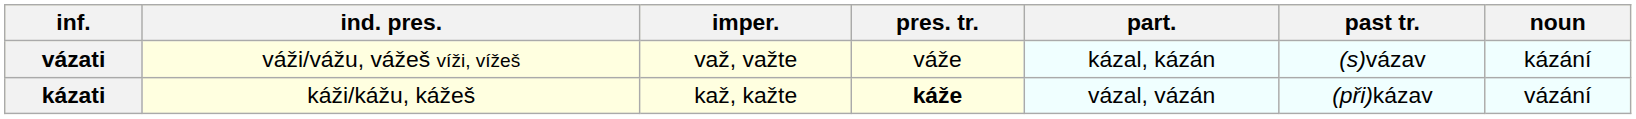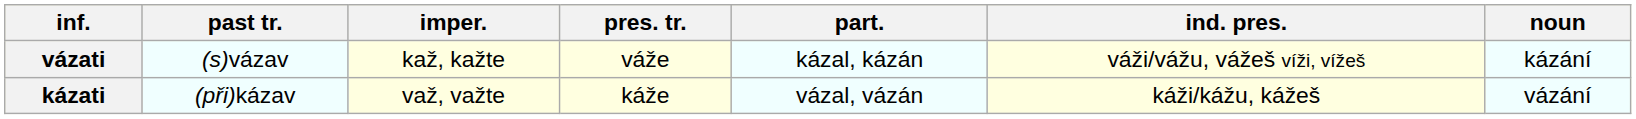columns swapped: ind. pres. <-> past tr.
vázati | imper.: važ, važte -> kaž, kažte
kázati | imper.: kaž, kažte -> važ, važte
kázati | pres. tr.: bold -> normal
